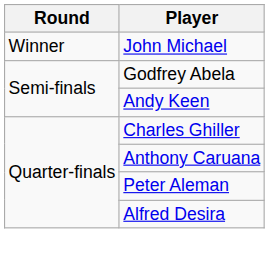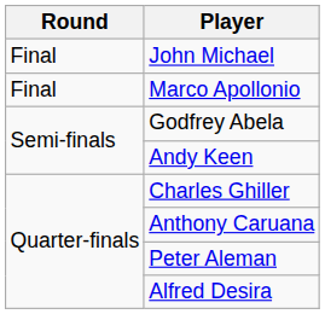John Michael | Round: Winner -> Final
+ row: Final | Marco Apollonio
